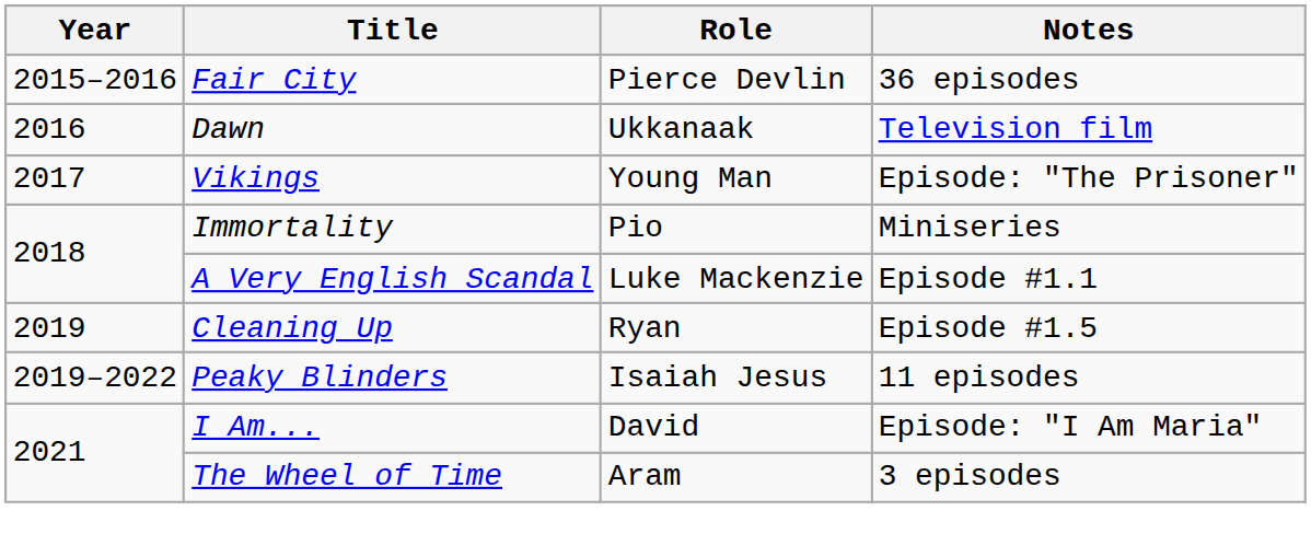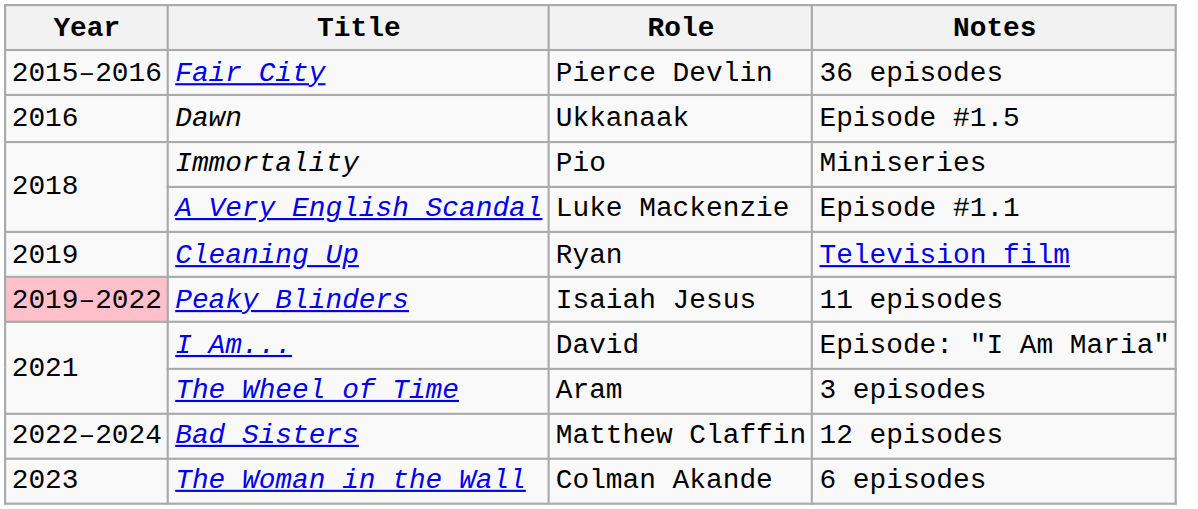Dawn | Notes: Television film -> Episode #1.5
- row: 2017 | Vikings | Young Man | Episode: "The Prisoner"
Cleaning Up | Notes: Episode #1.5 -> Television film
Peaky Blinders | Year: no background -> pink background
+ row: 2022–2024 | Bad Sisters | Matthew Claffin | 12 episodes
+ row: 2023 | The Woman in the Wall | Colman Akande | 6 episodes
